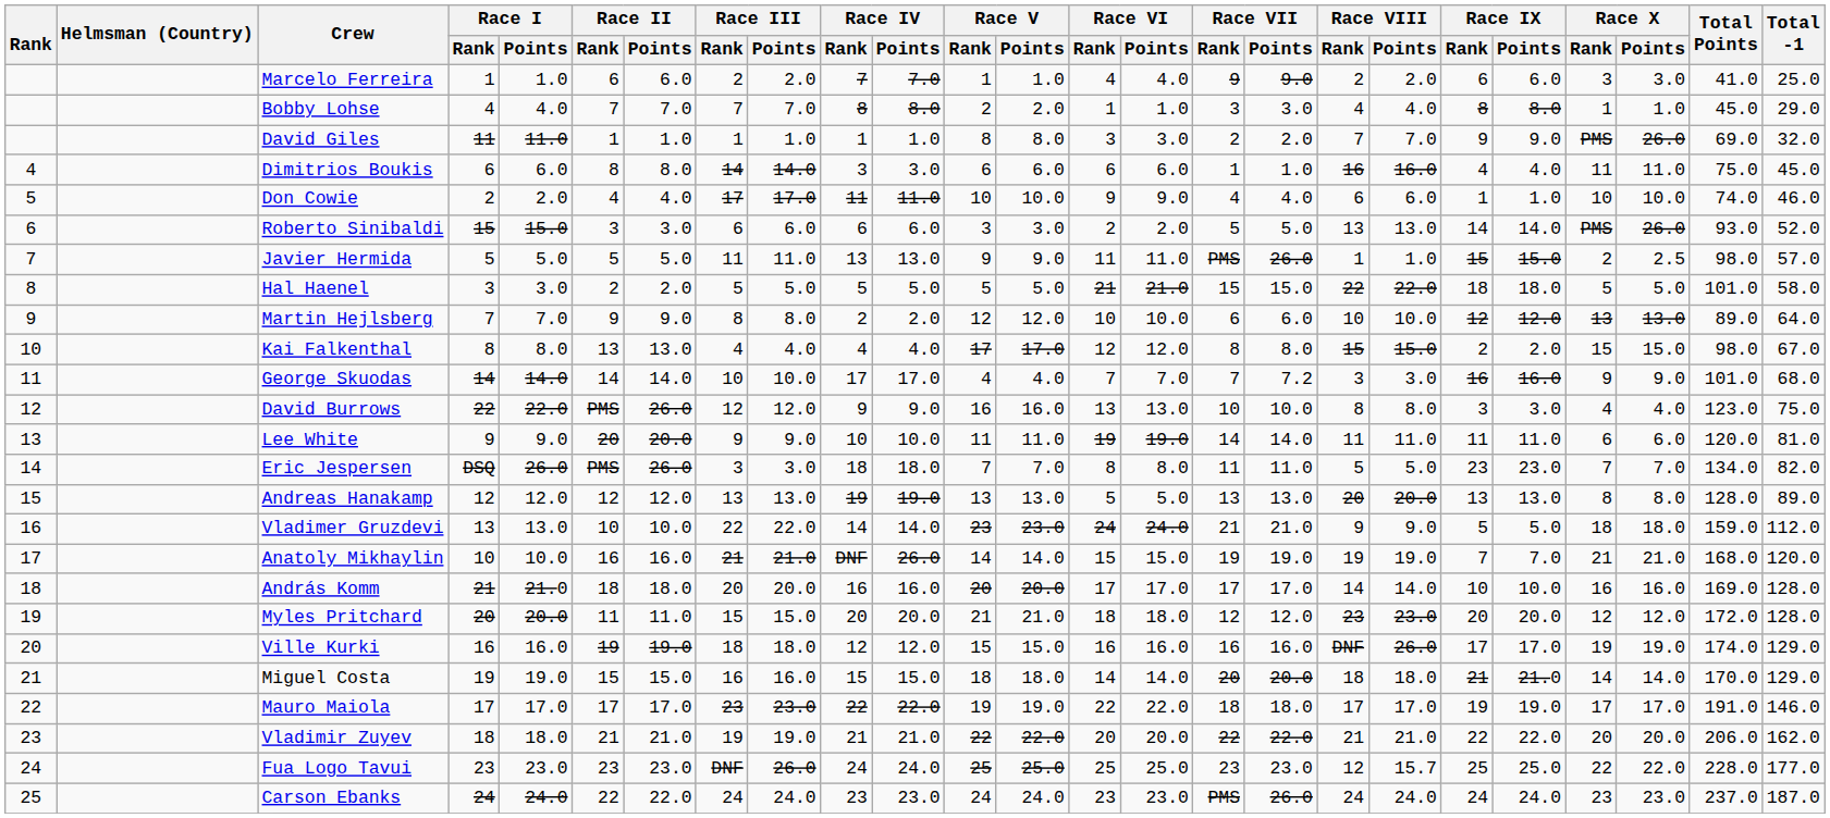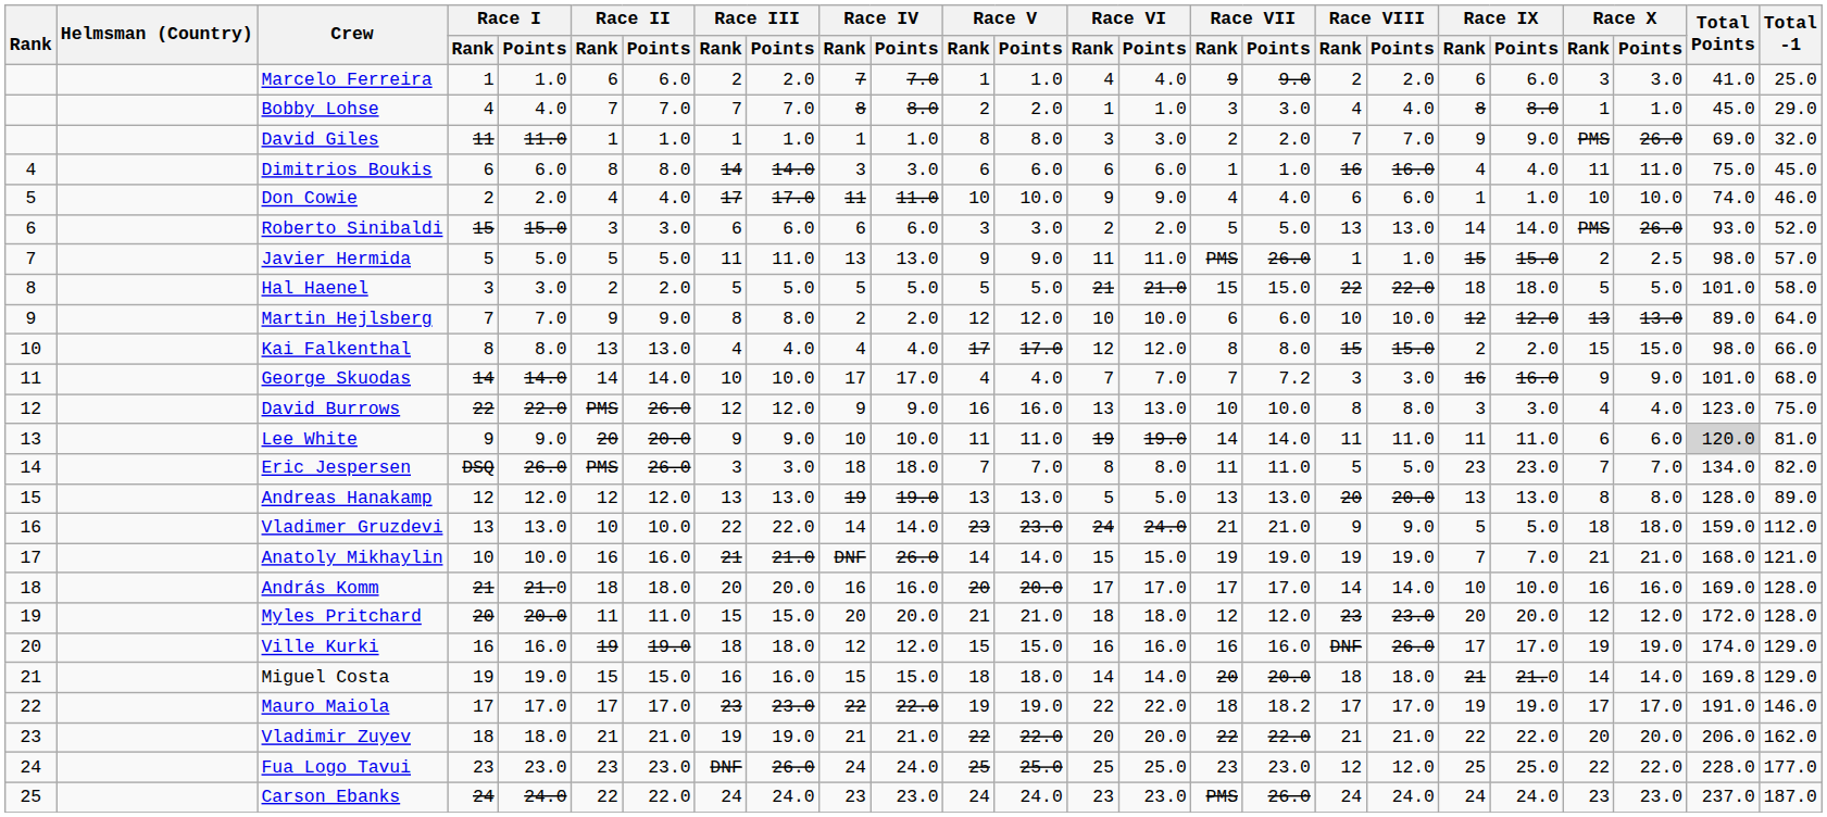Kai Falkenthal | Total -1: 67.0 -> 66.0
Lee White | Total Points: no background -> lightgrey background
Anatoly Mikhaylin | Total -1: 120.0 -> 121.0
Miguel Costa | Total Points: 170.0 -> 169.8
Mauro Maiola | Race VII / Points: 18.0 -> 18.2
Fua Logo Tavui | Race VIII / Points: 15.7 -> 12.0
